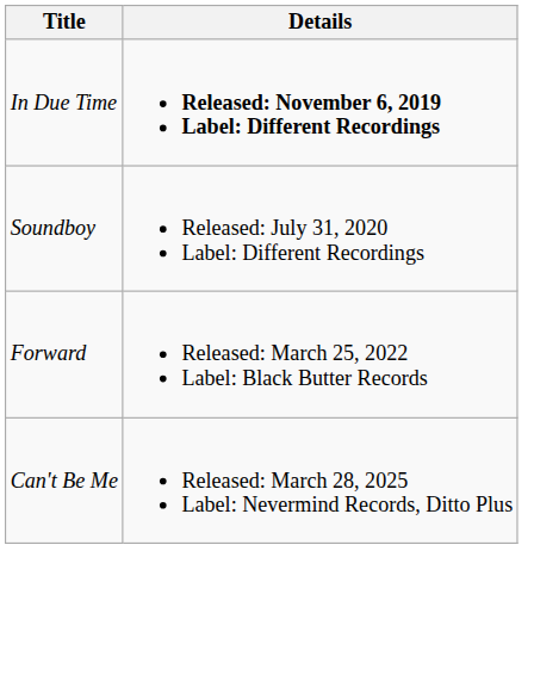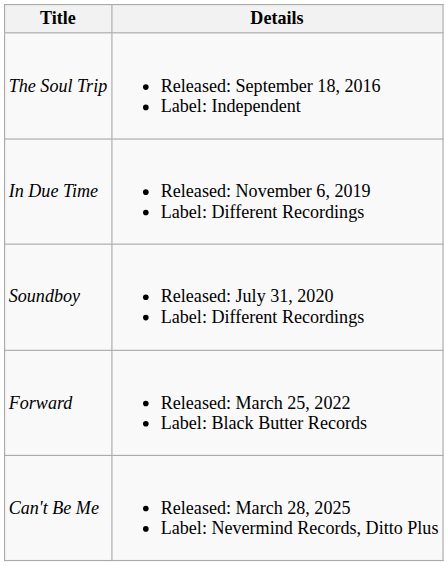+ row: The Soul Trip | Released: September 18, 2016 Label: Independent
In Due Time | Details: bold -> normal
